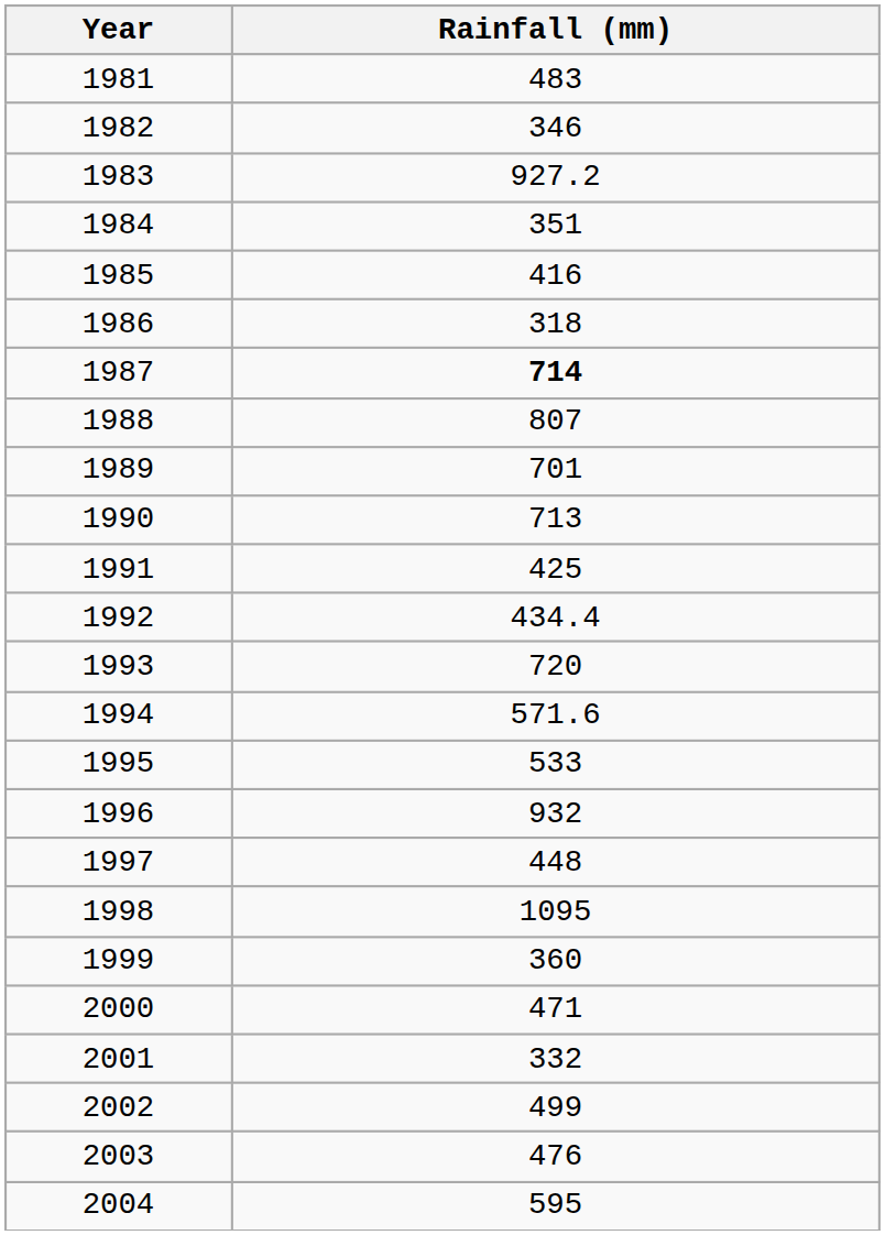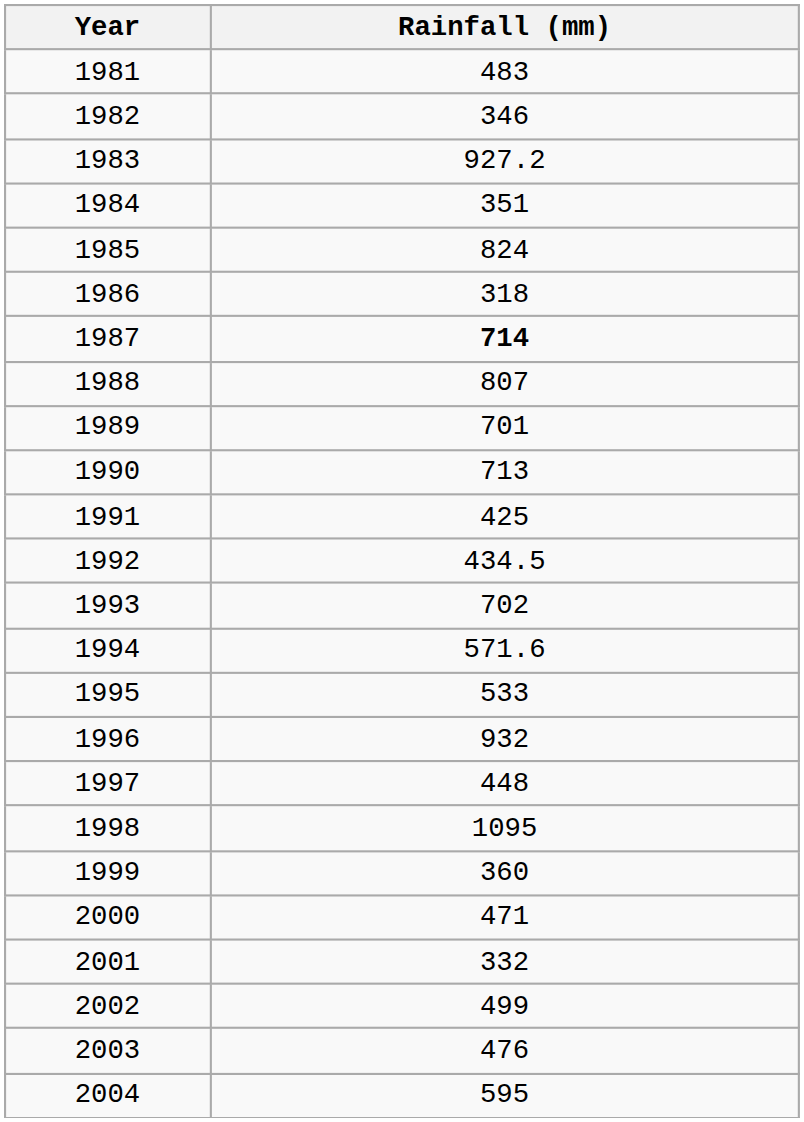1985 | Rainfall (mm): 416 -> 824
1992 | Rainfall (mm): 434.4 -> 434.5
1993 | Rainfall (mm): 720 -> 702
